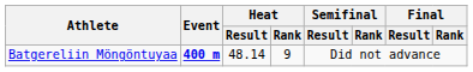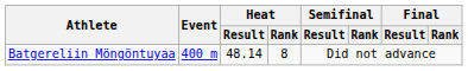Batgereliin Möngöntuyaa | Event: bold -> normal
Batgereliin Möngöntuyaa | Heat / Rank: 9 -> 8
